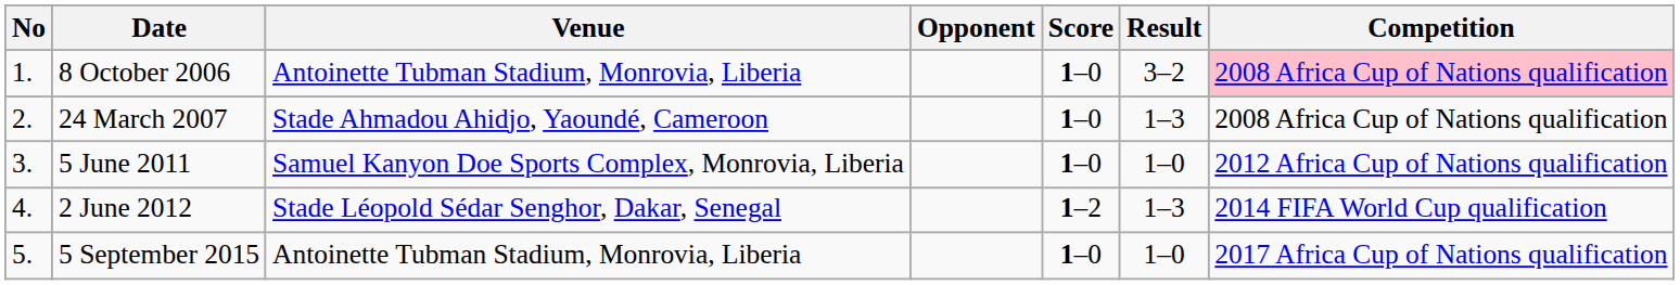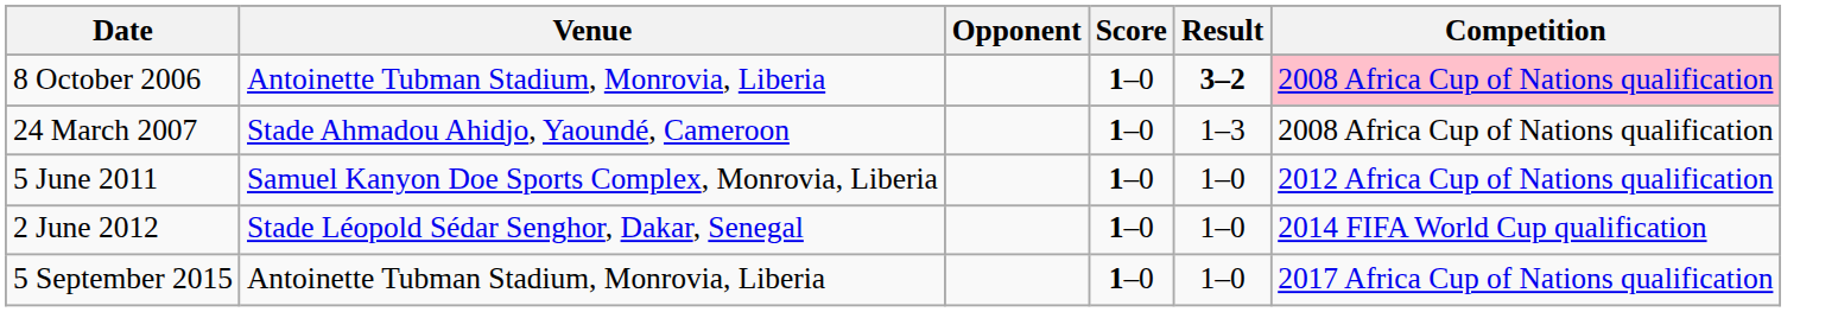- column: No | 1. | 2. | 3. | 4. | 5.
8 October 2006 | Result: normal -> bold
2 June 2012 | Score: 1–2 -> 1–0
2 June 2012 | Result: 1–3 -> 1–0
